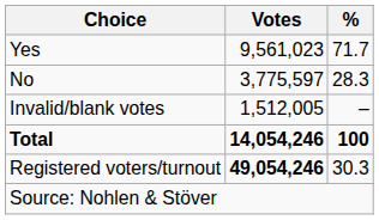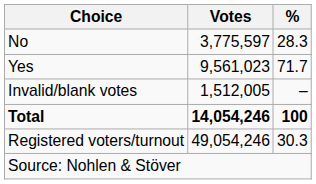rows swapped: Yes <-> No
Registered voters/turnout | Votes: bold -> normal
